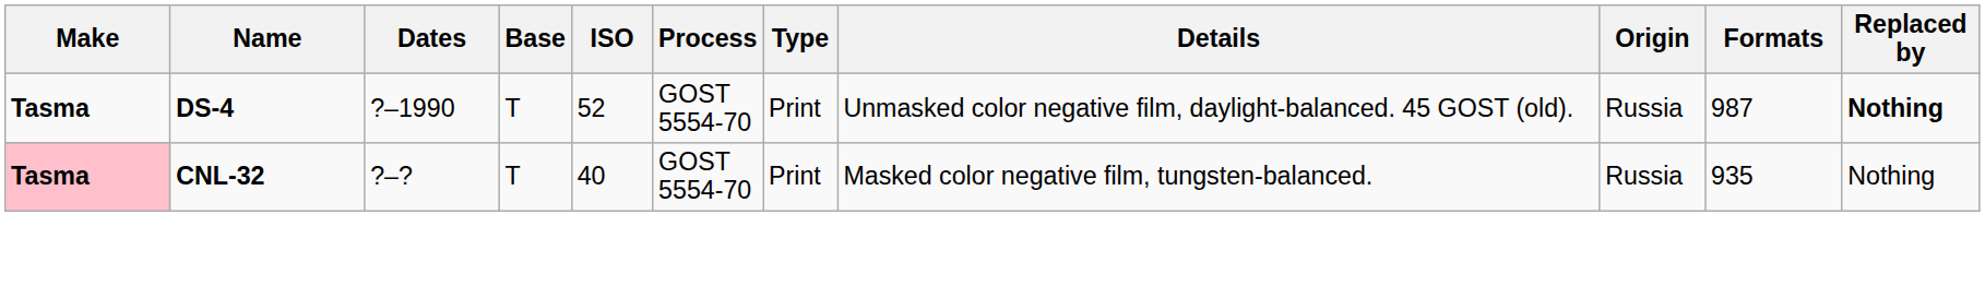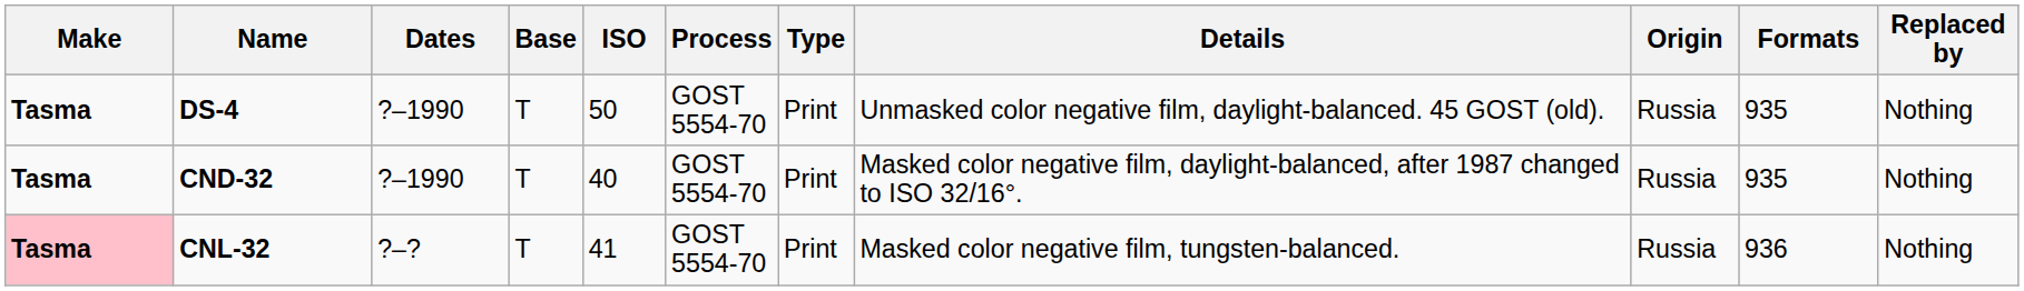DS-4 | ISO: 52 -> 50
DS-4 | Formats: 987 -> 935
DS-4 | Replaced by: bold -> normal
+ row: Tasma | CND-32 | ?–1990 | T | 40 | GOST 5554-70 | Print | Masked color negative film, daylight-balanced, after 1987 changed to ISO 32/16°. | Russia | 935 | Nothing
CNL-32 | ISO: 40 -> 41
CNL-32 | Formats: 935 -> 936
